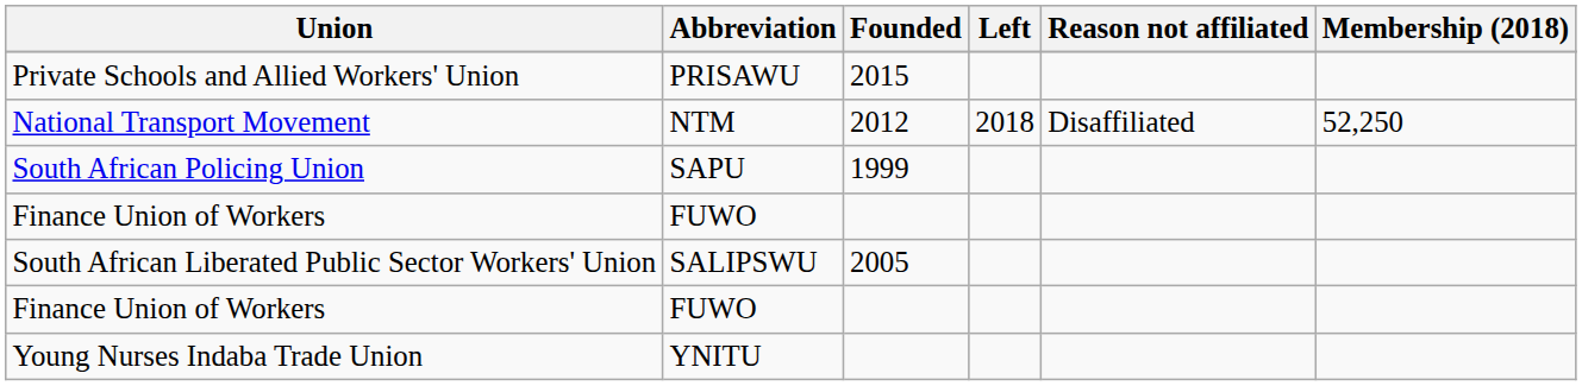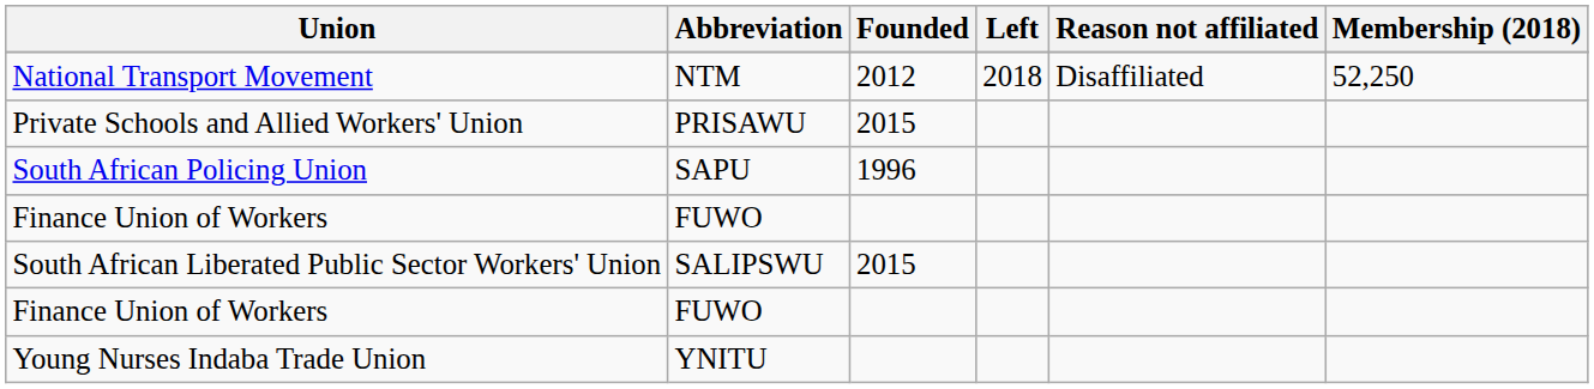rows swapped: National Transport Movement <-> Private Schools and Allied Workers' Union
South African Policing Union | Founded: 1999 -> 1996
South African Liberated Public Sector Workers' Union | Founded: 2005 -> 2015
